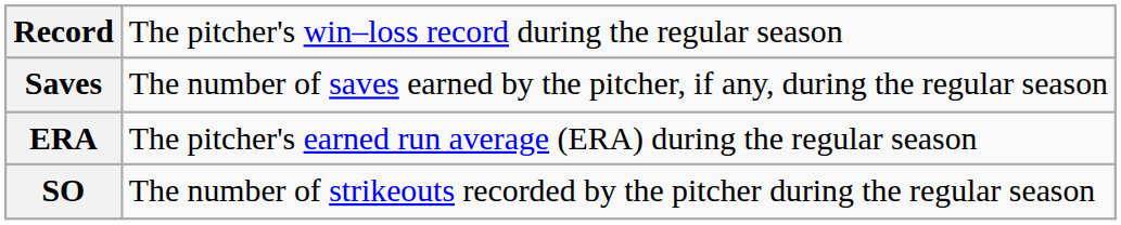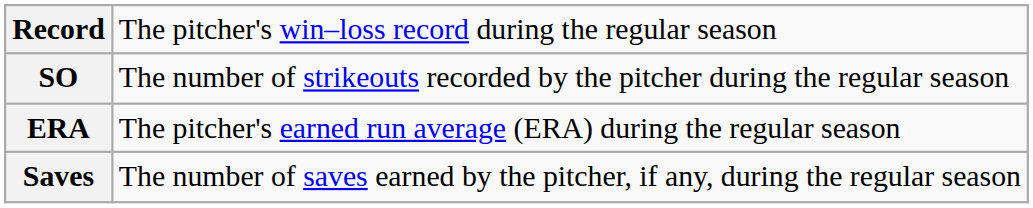rows swapped: Saves <-> SO
